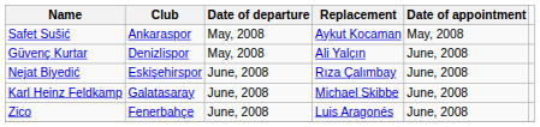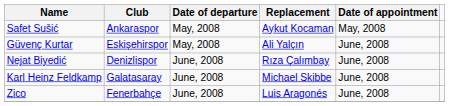Güvenç Kurtar | Club: Denizlispor -> Eskişehirspor
Nejat Biyedić | Club: Eskişehirspor -> Denizlispor
